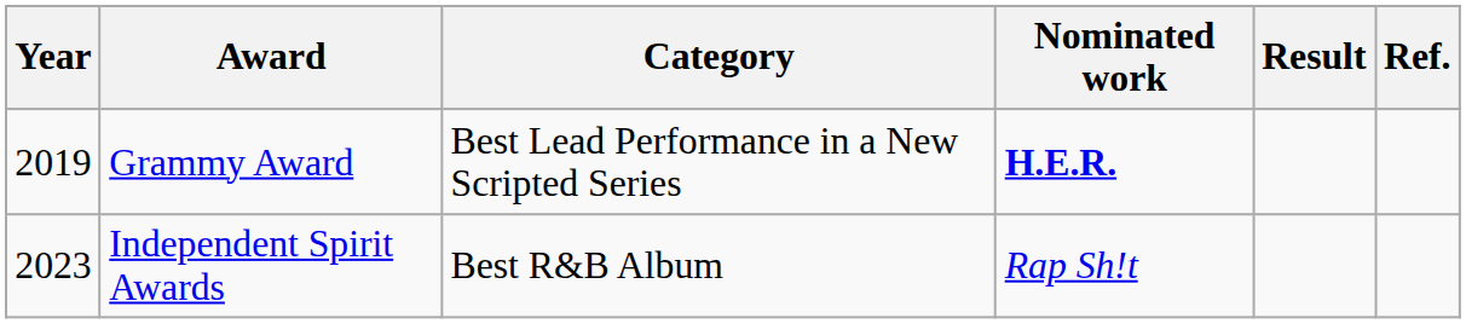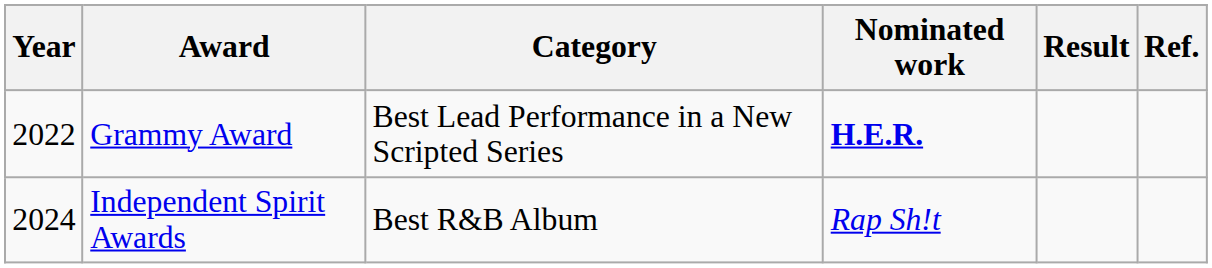Grammy Award | Year: 2019 -> 2022
Independent Spirit Awards | Year: 2023 -> 2024
